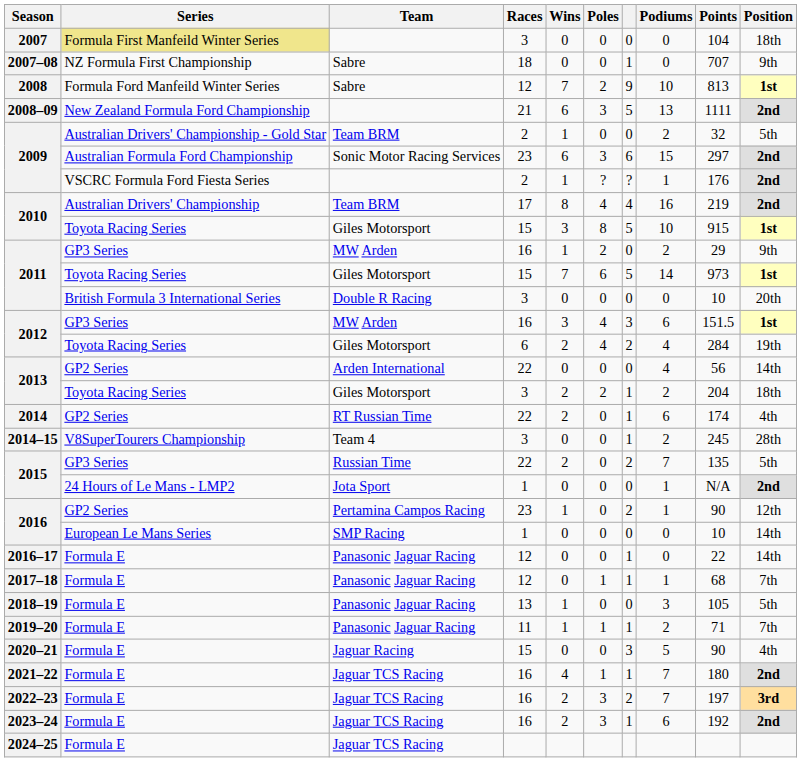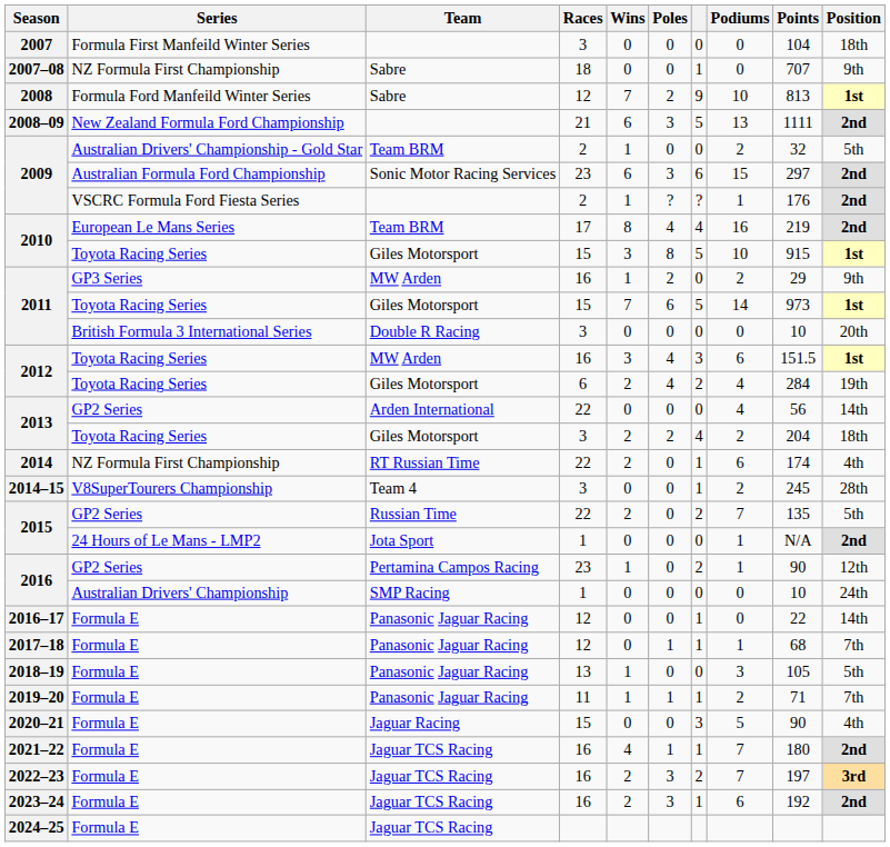2007 | Series: khaki background -> no background
2010 / Team BRM | Series: Australian Drivers' Championship -> European Le Mans Series
2012 / MW Arden | Series: GP3 Series -> Toyota Racing Series
2013 / Giles Motorsport | column 7: 1 -> 4
2014 | Series: GP2 Series -> NZ Formula First Championship
2015 / Russian Time | Series: GP3 Series -> GP2 Series
2016 / SMP Racing | Series: European Le Mans Series -> Australian Drivers' Championship
2016 / SMP Racing | Position: 14th -> 24th
